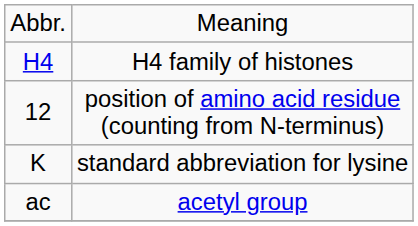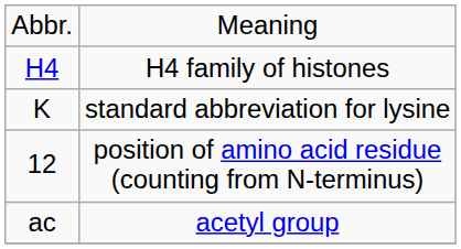rows swapped: standard abbreviation for lysine <-> position of amino acid residue (counting from N-terminus)
